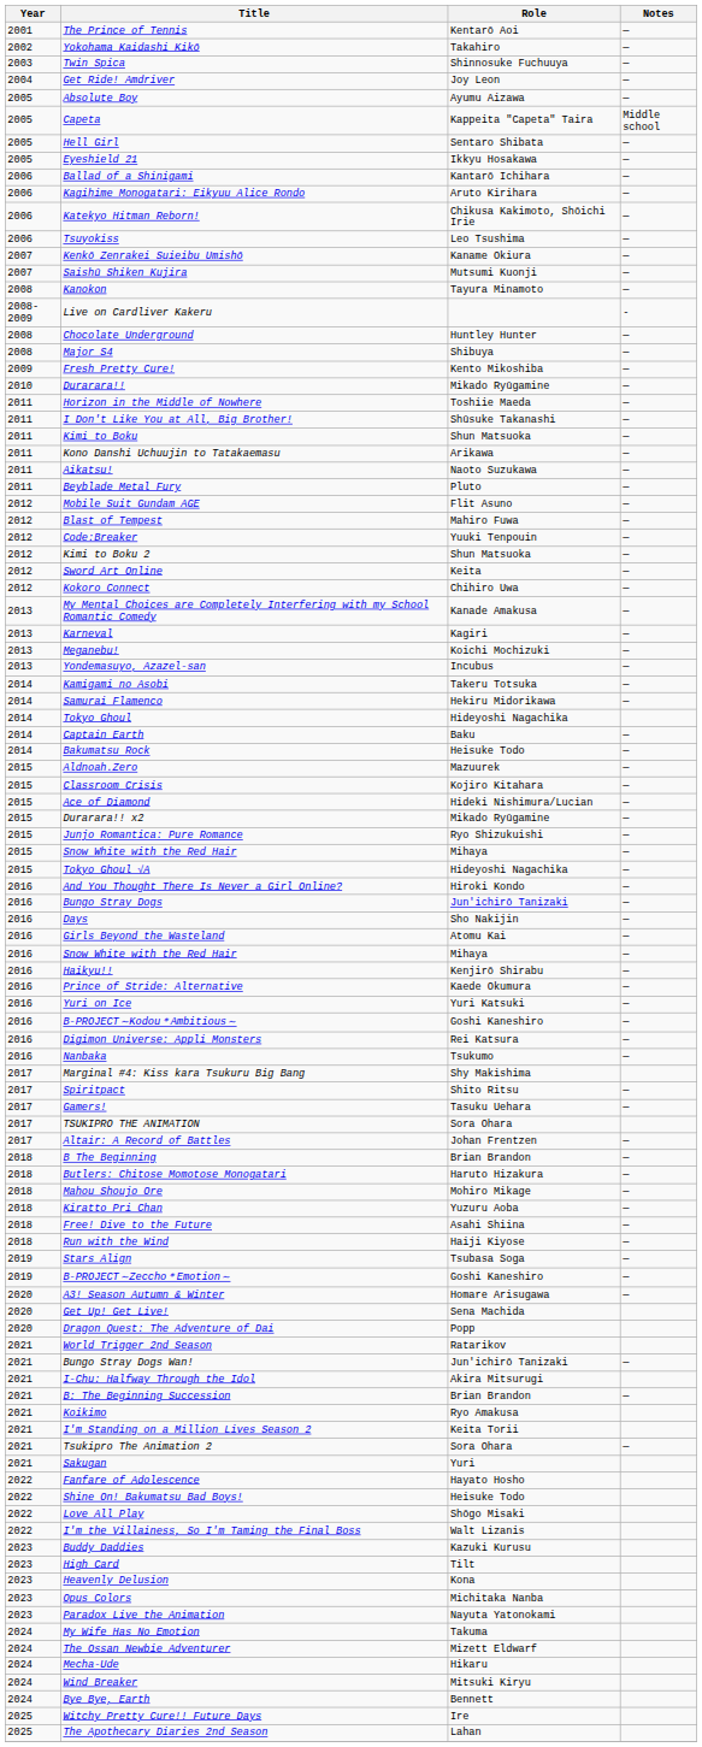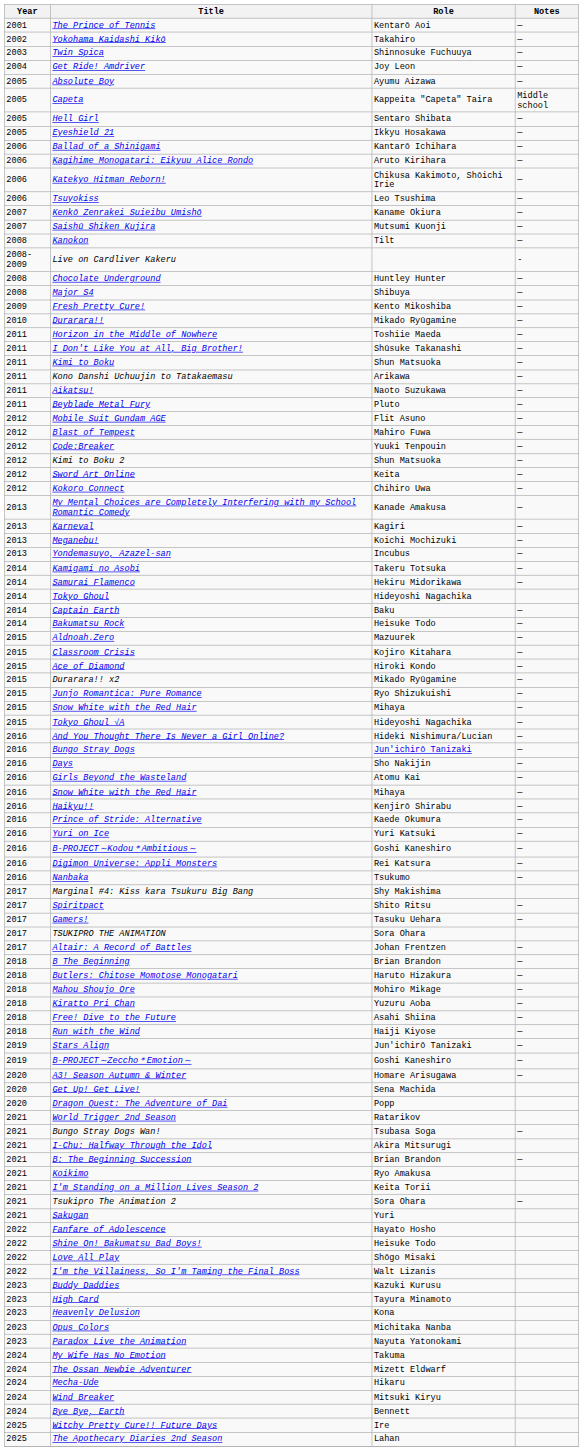Kanokon | Role: Tayura Minamoto -> Tilt
Ace of Diamond | Role: Hideki Nishimura/Lucian -> Hiroki Kondo
And You Thought There Is Never a Girl Online? | Role: Hiroki Kondo -> Hideki Nishimura/Lucian
Stars Align | Role: Tsubasa Soga -> Jun'ichirō Tanizaki
Bungo Stray Dogs Wan! | Role: Jun'ichirō Tanizaki -> Tsubasa Soga
High Card | Role: Tilt -> Tayura Minamoto
